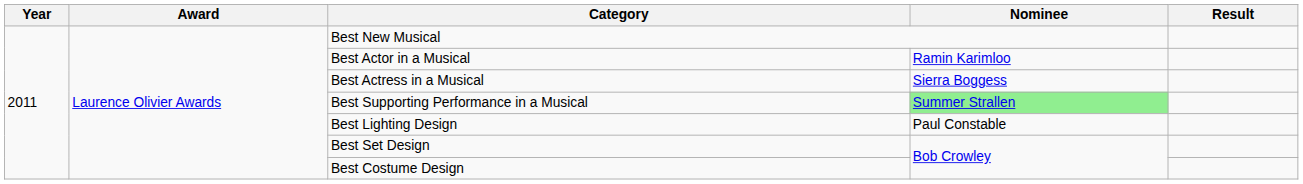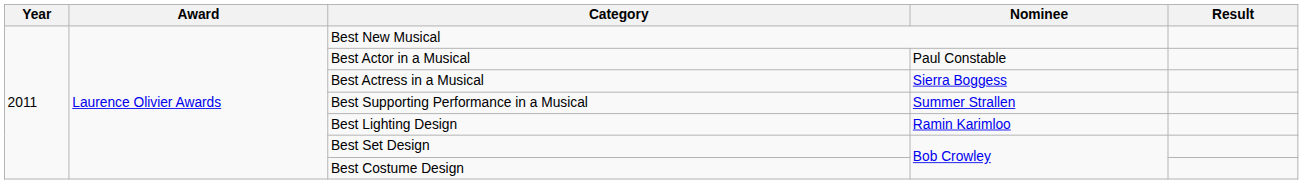Best Actor in a Musical | Nominee: Ramin Karimloo -> Paul Constable
Best Supporting Performance in a Musical | Nominee: lightgreen background -> no background
Best Lighting Design | Nominee: Paul Constable -> Ramin Karimloo
